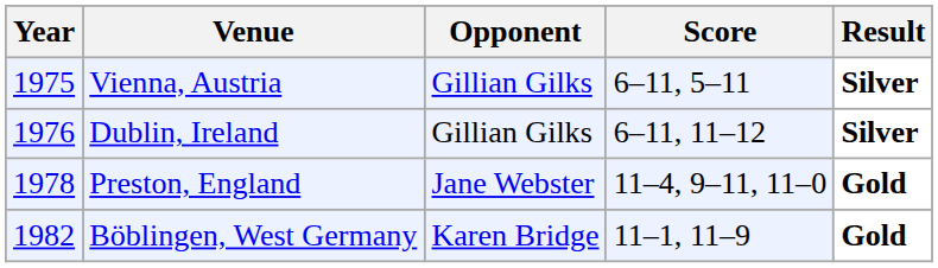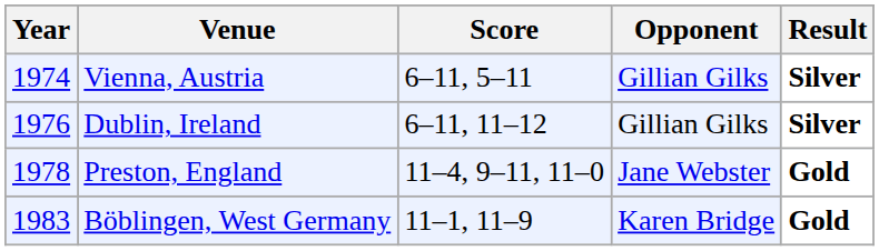columns swapped: Opponent <-> Score
Vienna, Austria | Year: 1975 -> 1974
Böblingen, West Germany | Year: 1982 -> 1983
